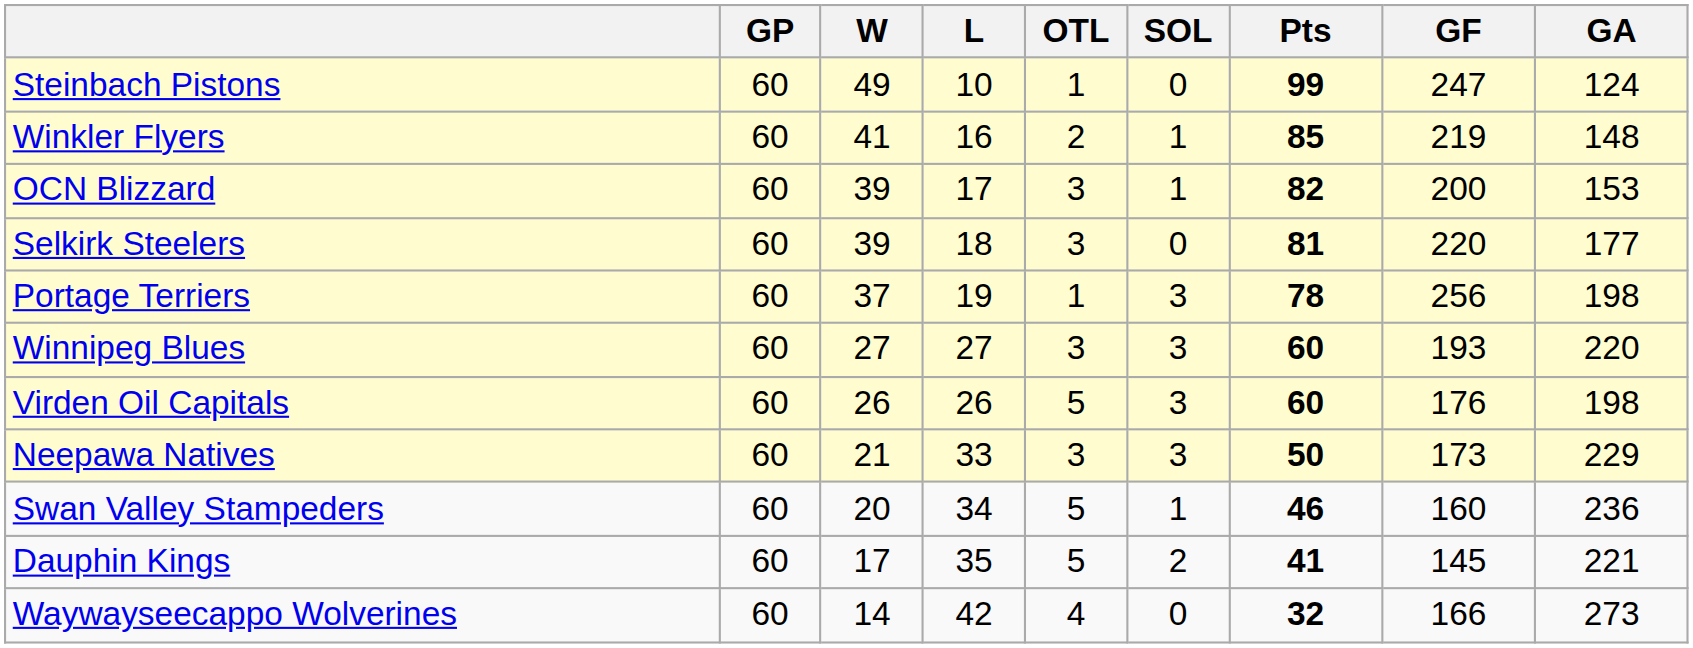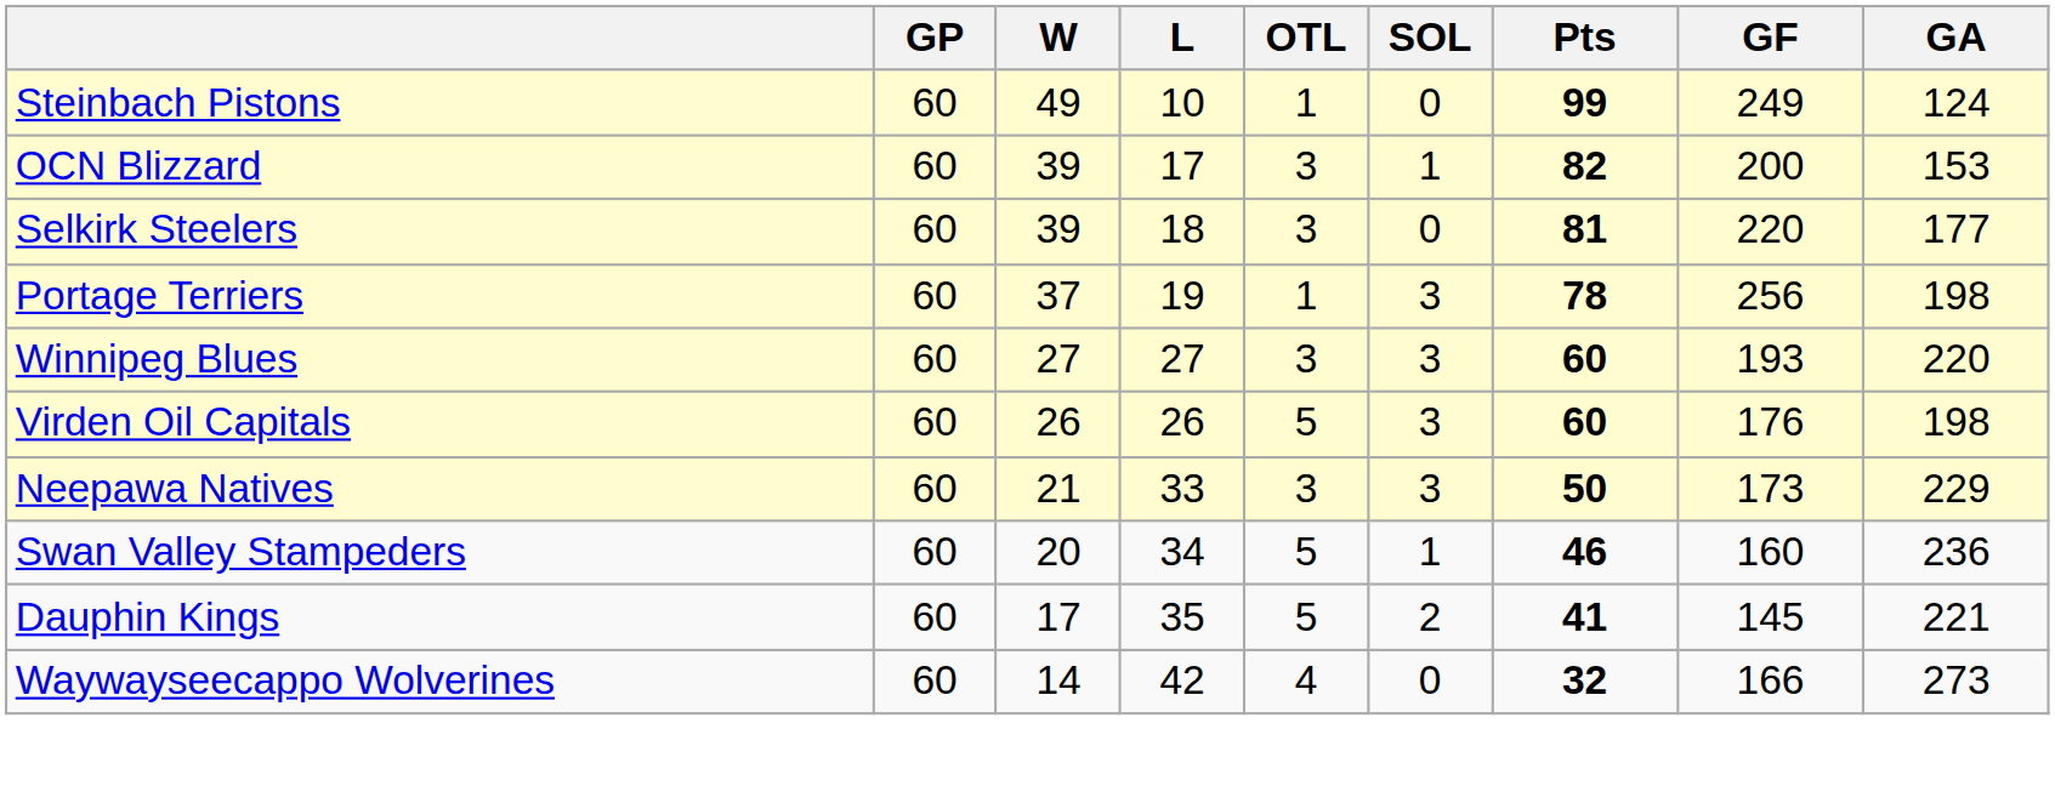Steinbach Pistons | GF: 247 -> 249
- row: Winkler Flyers | 60 | 41 | 16 | 2 | 1 | 85 | 219 | 148
